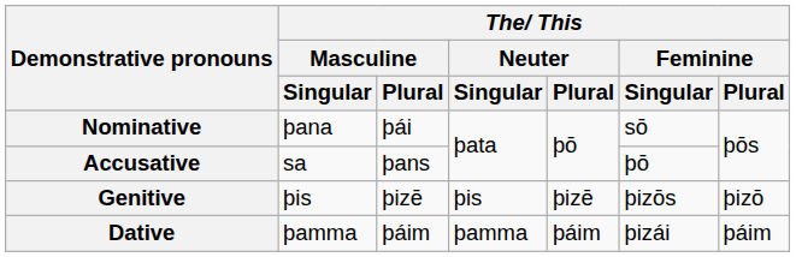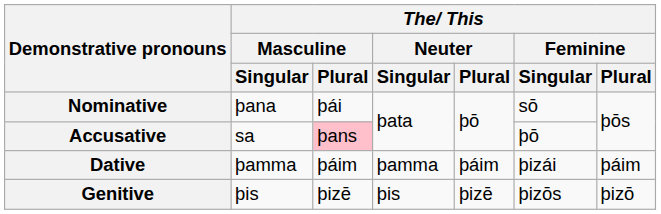Accusative | The/ This / Masculine / Plural: no background -> pink background
rows swapped: Genitive <-> Dative
